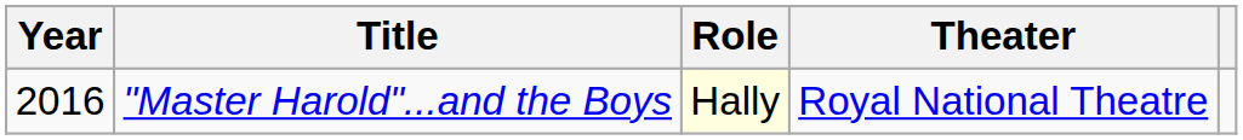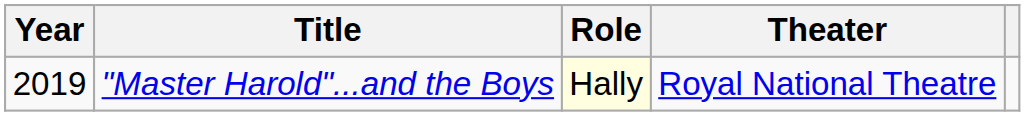"Master Harold"...and the Boys | Year: 2016 -> 2019
